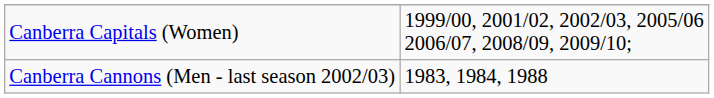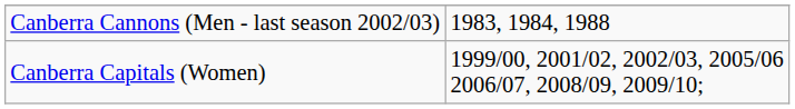rows swapped: Canberra Capitals (Women) <-> Canberra Cannons (Men - last season 2002/03)
